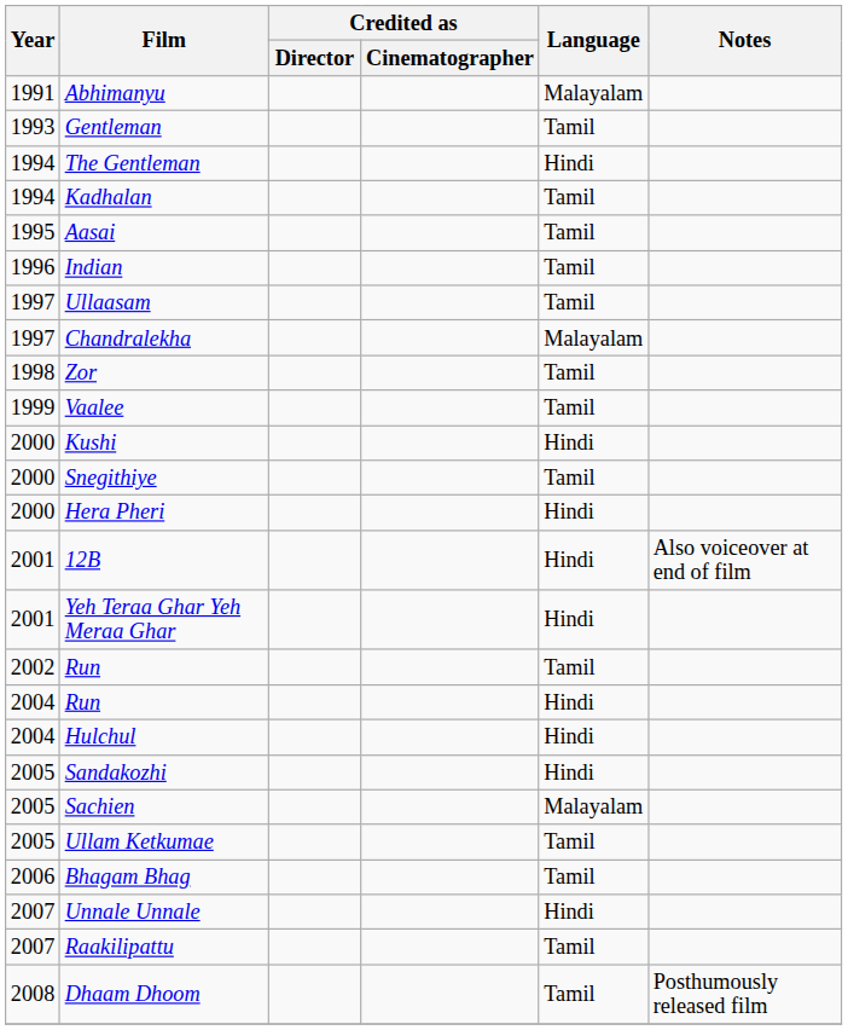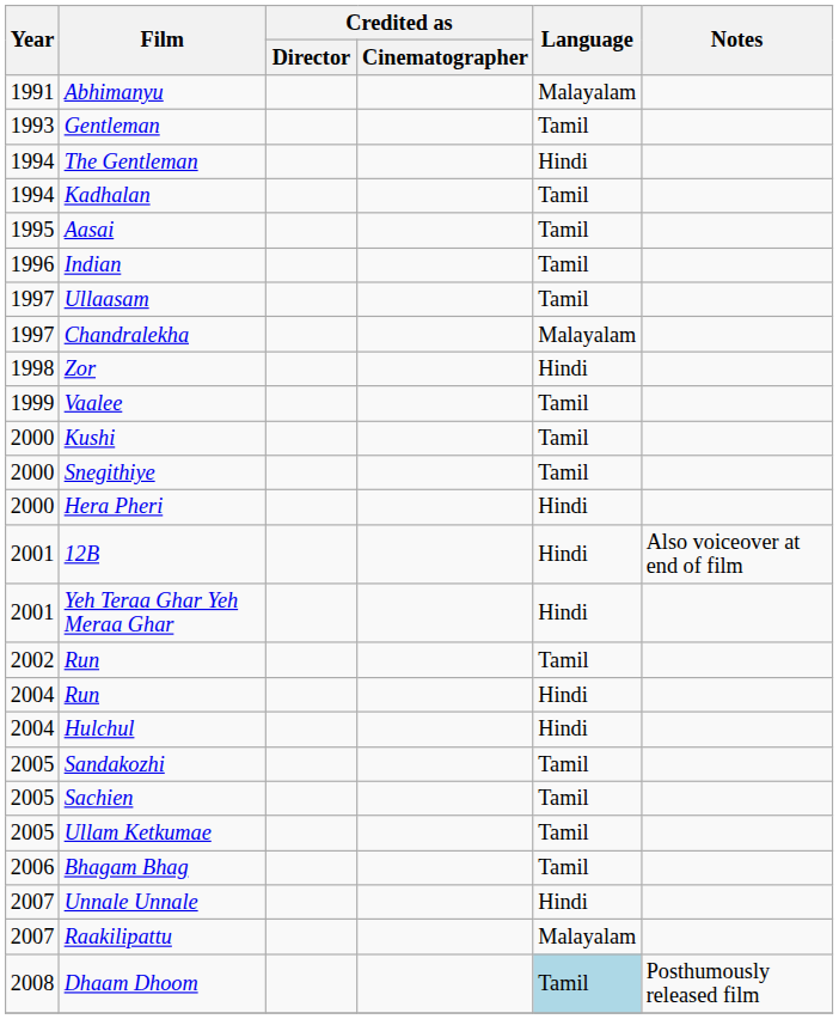Zor | Language: Tamil -> Hindi
Kushi | Language: Hindi -> Tamil
Sandakozhi | Language: Hindi -> Tamil
Sachien | Language: Malayalam -> Tamil
Raakilipattu | Language: Tamil -> Malayalam
Dhaam Dhoom | Language: no background -> lightblue background
